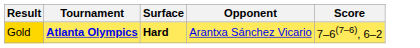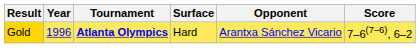+ column: Year | 1996
Gold | Surface: bold -> normal
